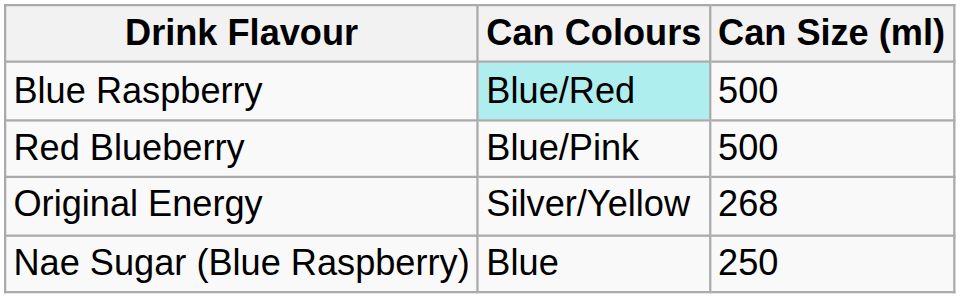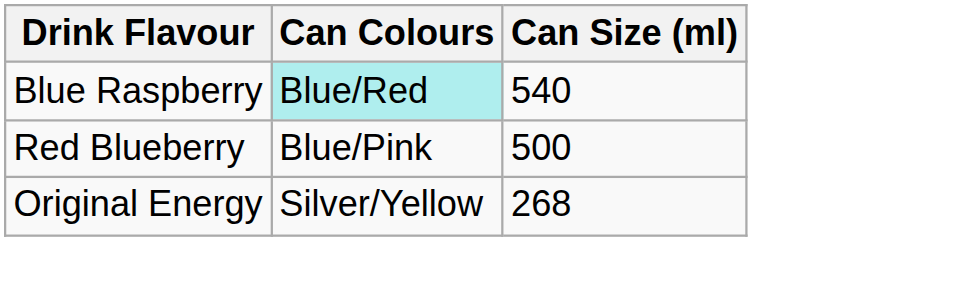Blue Raspberry | Can Size (ml): 500 -> 540
- row: Nae Sugar (Blue Raspberry) | Blue | 250
